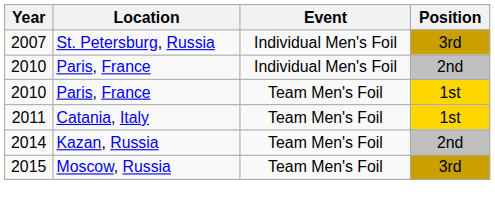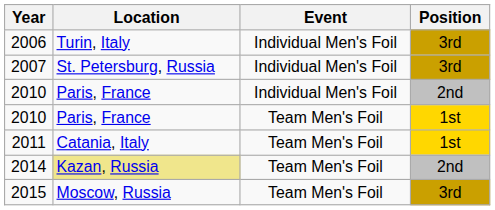+ row: 2006 | Turin, Italy | Individual Men's Foil | 3rd
2014 | Location: no background -> khaki background
